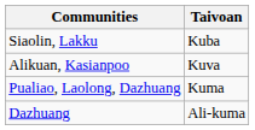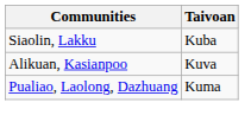- row: Dazhuang | Ali-kuma
